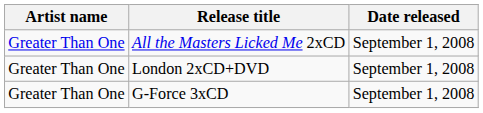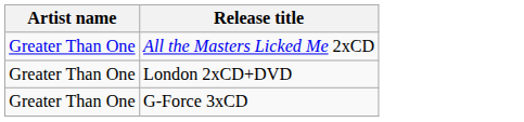- column: Date released | September 1, 2008 | September 1, 2008 | September 1, 2008
